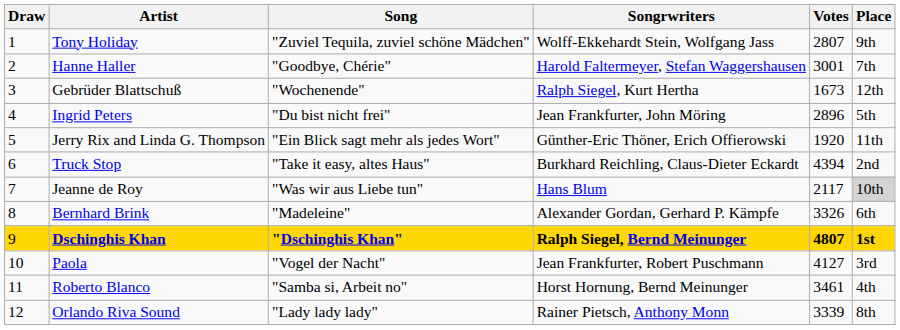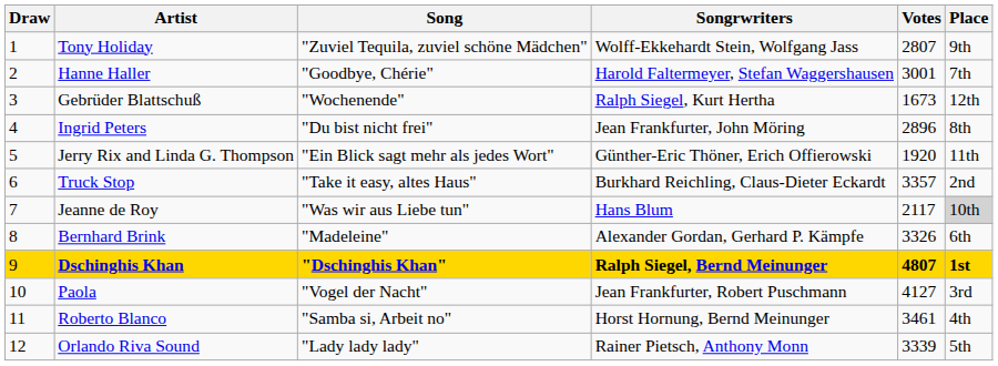Ingrid Peters | Place: 5th -> 8th
Truck Stop | Votes: 4394 -> 3357
Orlando Riva Sound | Place: 8th -> 5th
